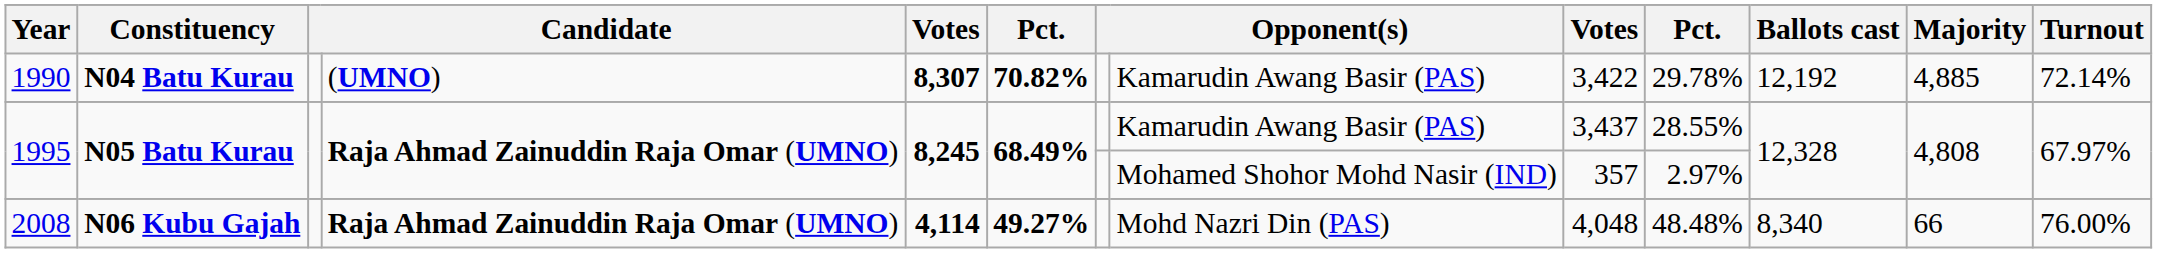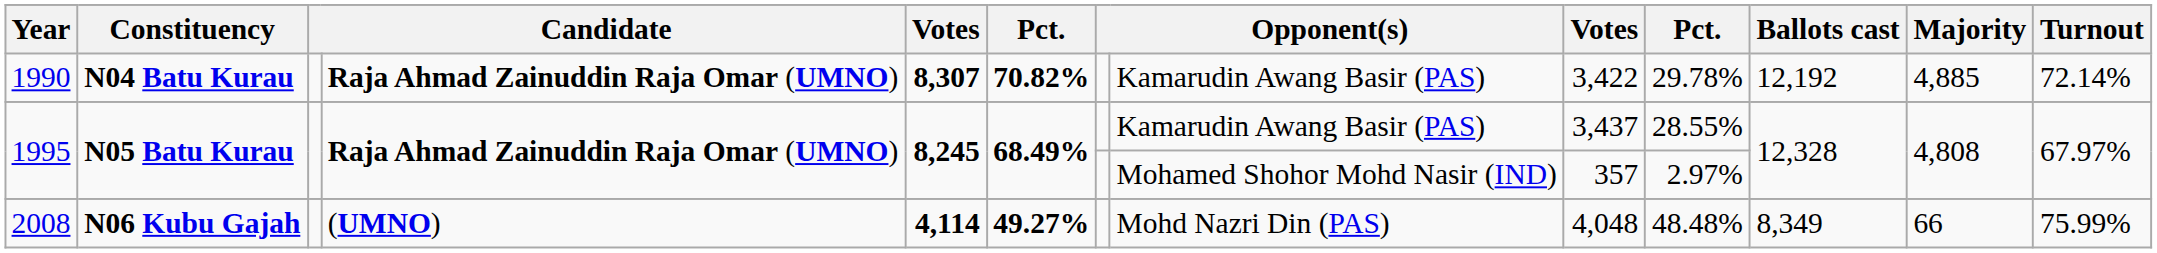1990 | column 4: (UMNO) -> Raja Ahmad Zainuddin Raja Omar (UMNO)
2008 | column 4: Raja Ahmad Zainuddin Raja Omar (UMNO) -> (UMNO)
2008 | Ballots cast: 8,340 -> 8,349
2008 | Turnout: 76.00% -> 75.99%
